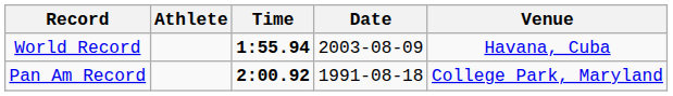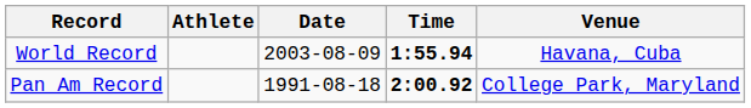columns swapped: Time <-> Date
